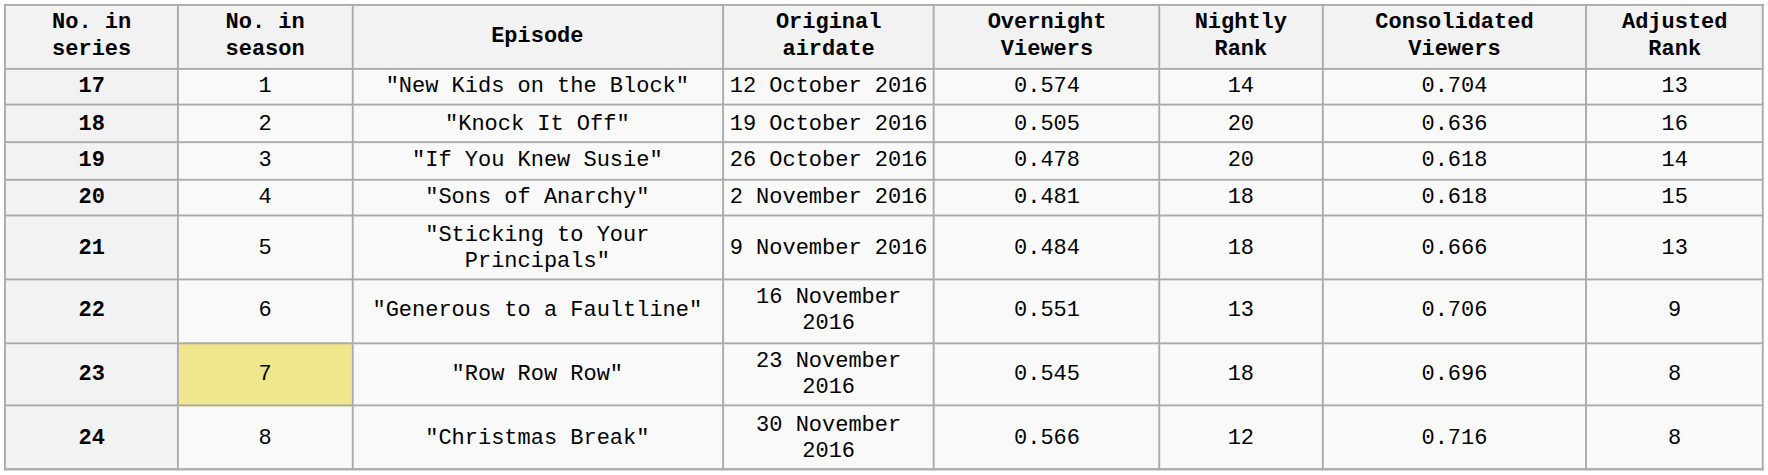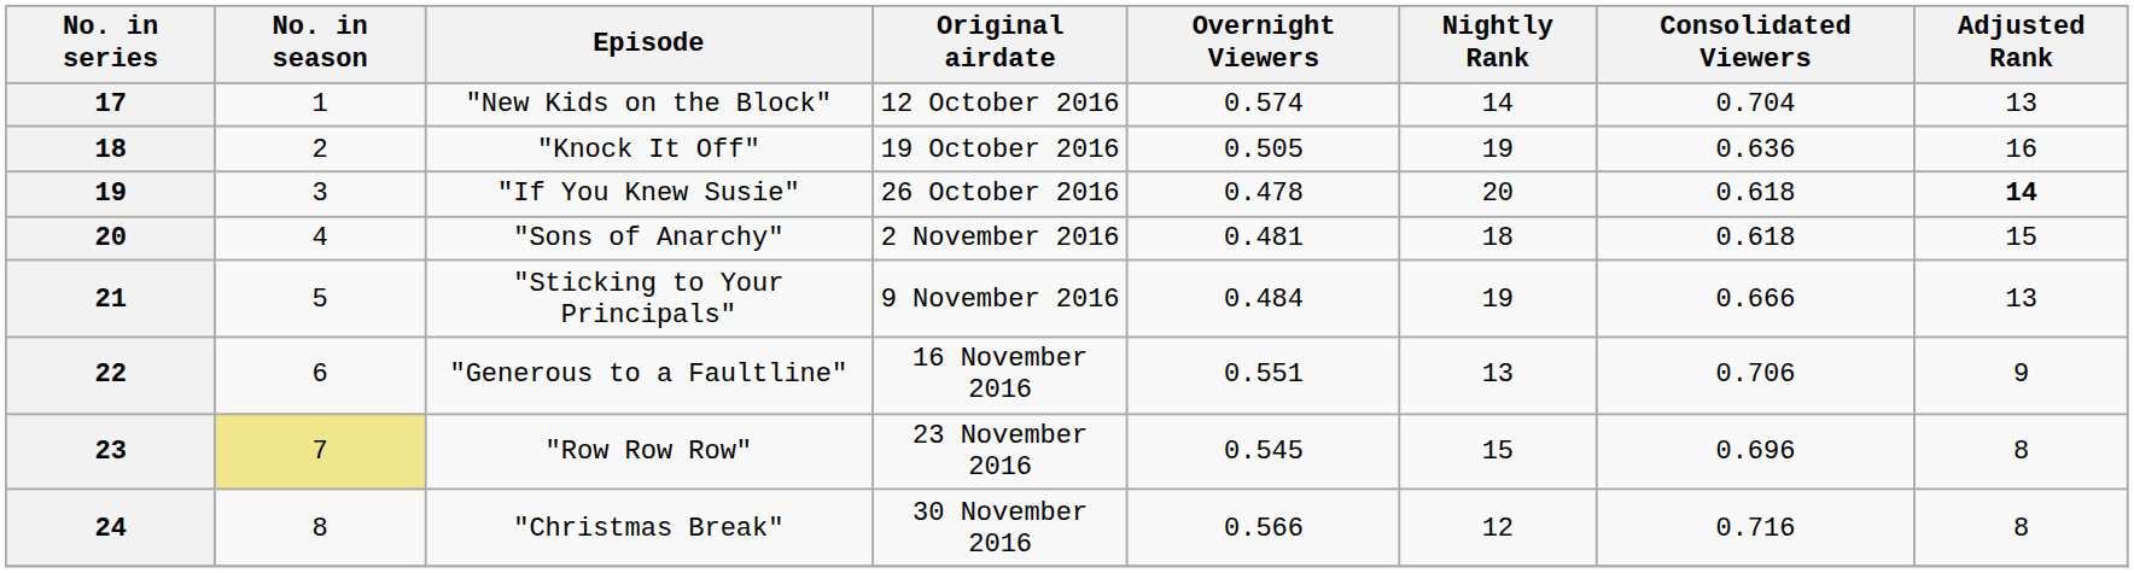"Knock It Off" | Nightly Rank: 20 -> 19
"If You Knew Susie" | Adjusted Rank: normal -> bold
"Sticking to Your Principals" | Nightly Rank: 18 -> 19
"Row Row Row" | Nightly Rank: 18 -> 15
